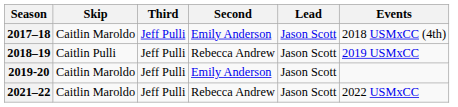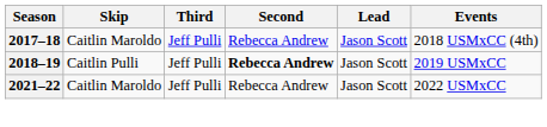2017–18 | Second: Emily Anderson -> Rebecca Andrew
2018–19 | Second: normal -> bold
- row: 2019-20 | Caitlin Maroldo | Jeff Pulli | Emily Anderson | Jason Scott
